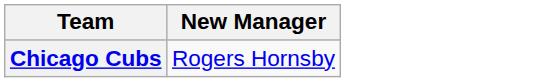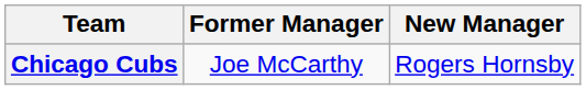+ column: Former Manager | Joe McCarthy
